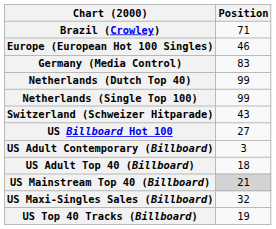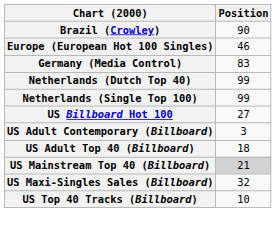Brazil (Crowley) | Position: 71 -> 90
- row: Switzerland (Schweizer Hitparade) | 43
US Top 40 Tracks (Billboard) | Position: 19 -> 10
